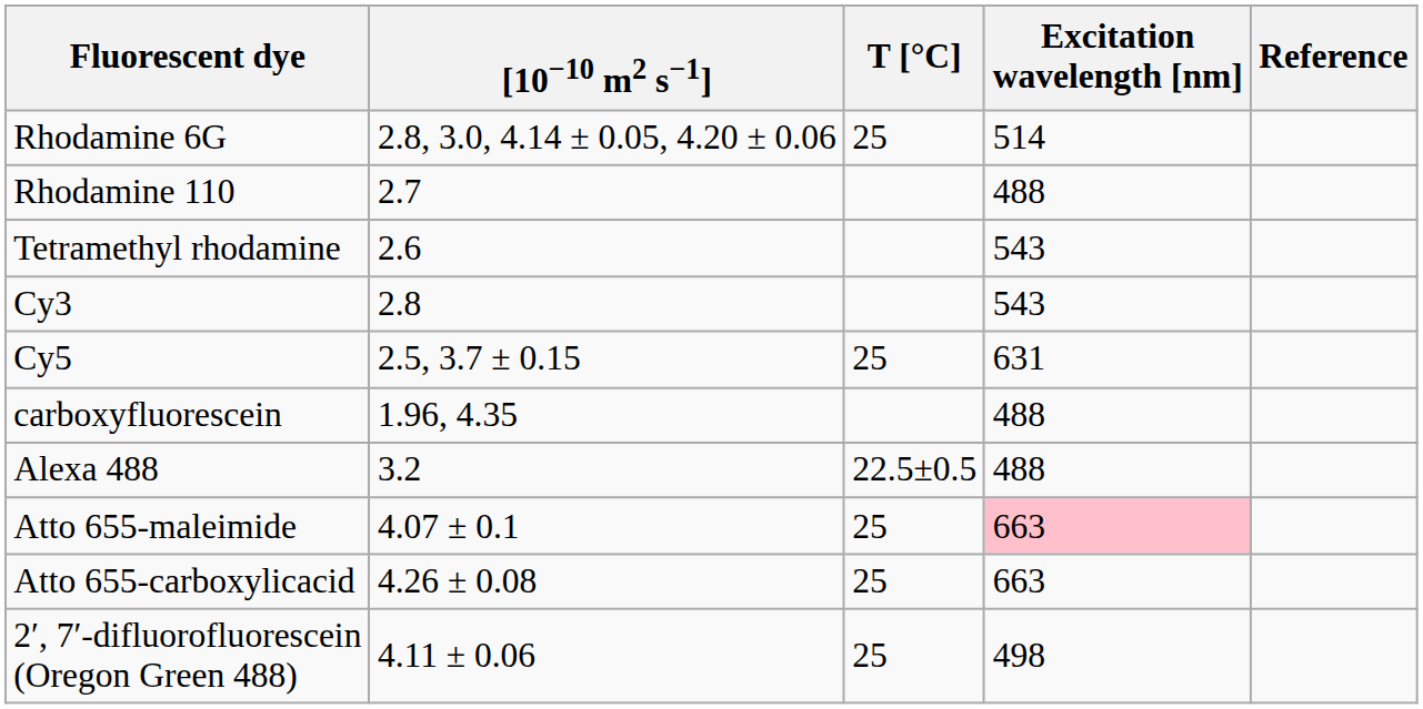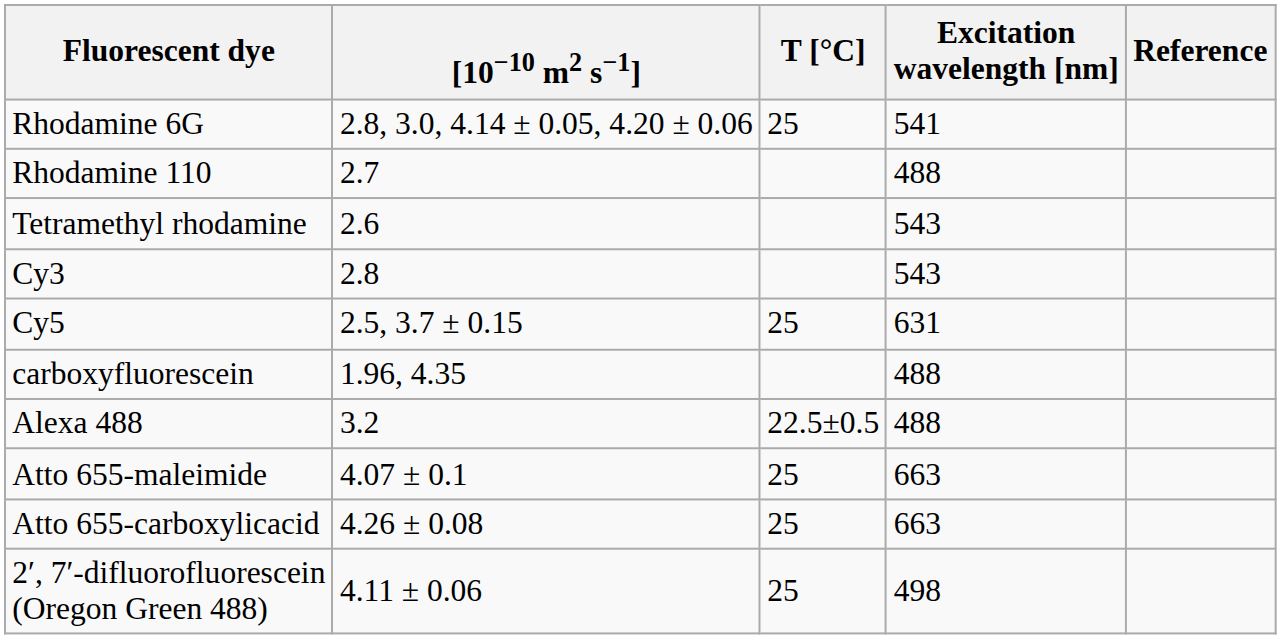Rhodamine 6G | Excitation wavelength [nm]: 514 -> 541
Atto 655-maleimide | Excitation wavelength [nm]: pink background -> no background
